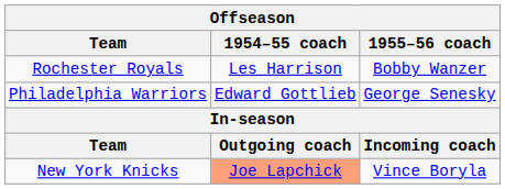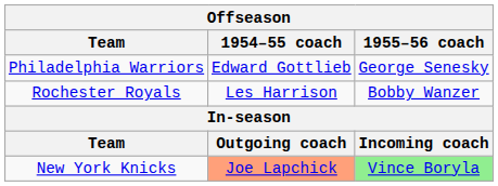rows swapped: Philadelphia Warriors <-> Rochester Royals
New York Knicks | 1955–56 coach: no background -> lightgreen background
